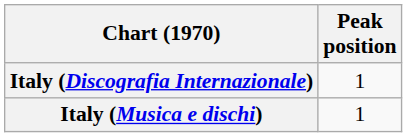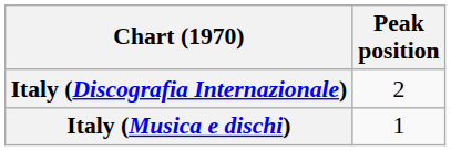Italy (Discografia Internazionale) | Peak position: 1 -> 2
